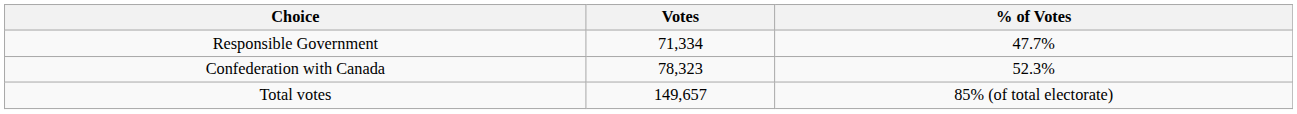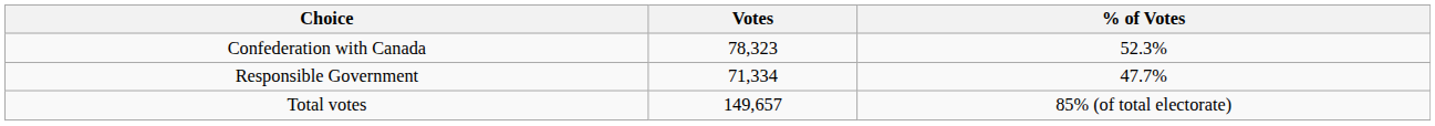rows swapped: Responsible Government <-> Confederation with Canada
